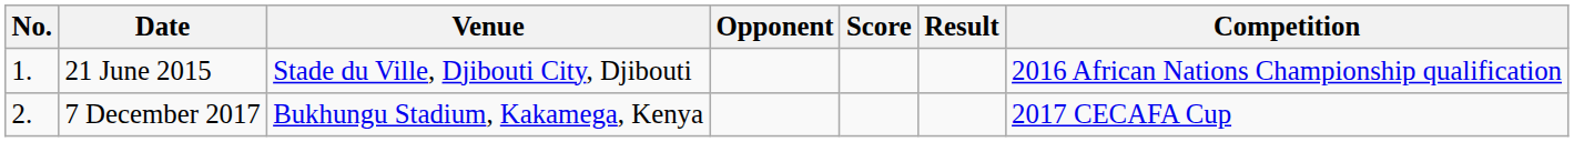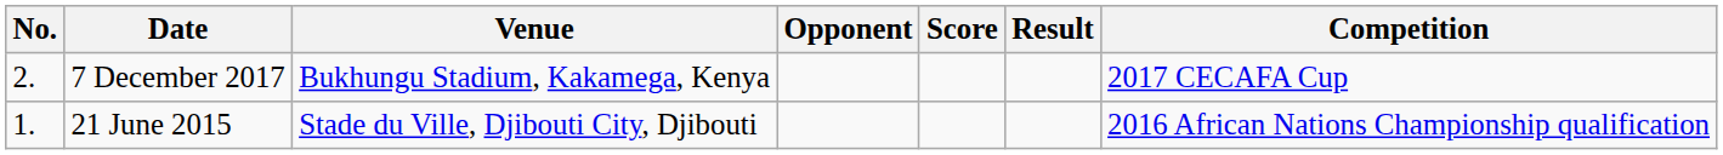rows swapped: 21 June 2015 <-> 7 December 2017
